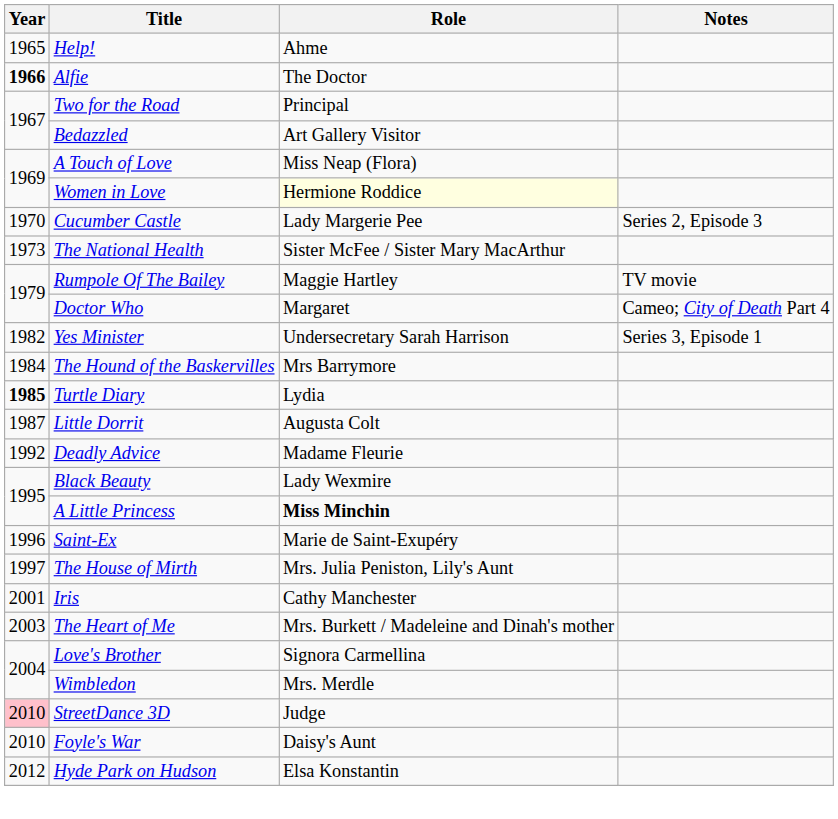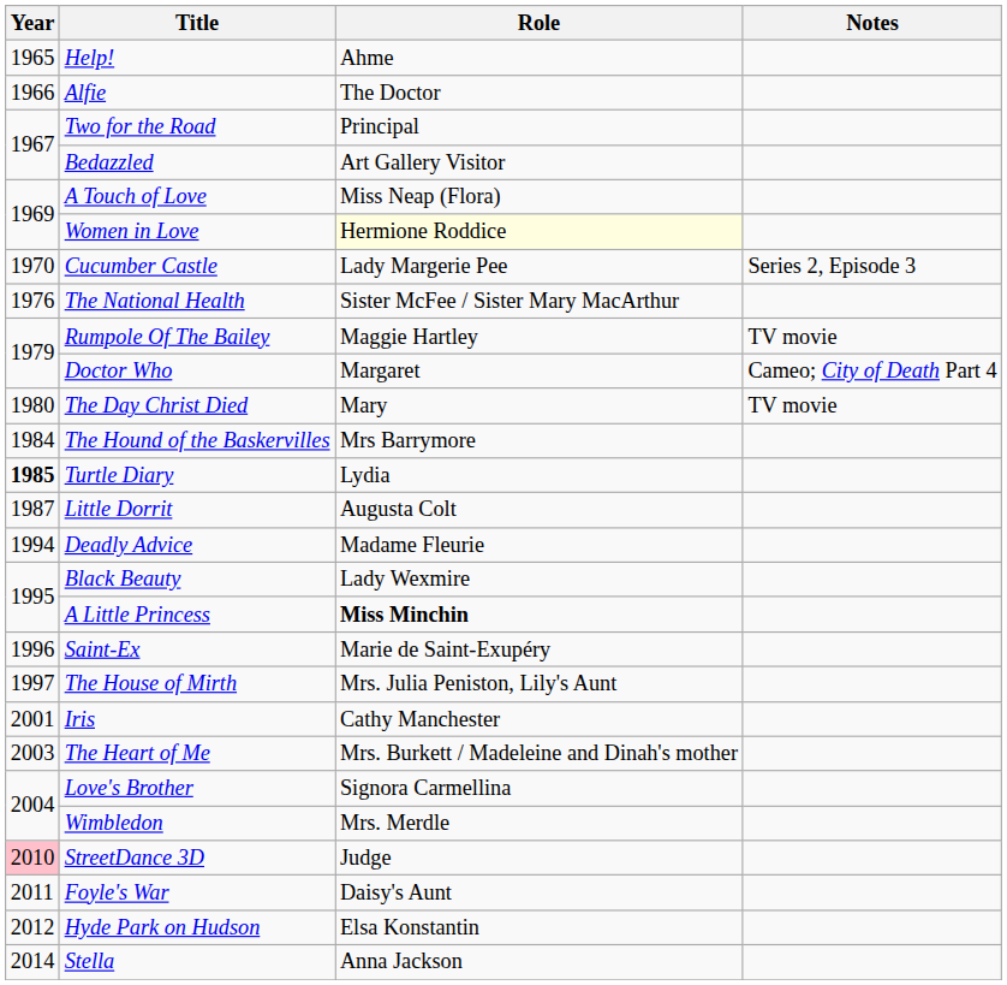Alfie | Year: bold -> normal
The National Health | Year: 1973 -> 1976
+ row: 1980 | The Day Christ Died | Mary | TV movie
- row: 1982 | Yes Minister | Undersecretary Sarah Harrison | Series 3, Episode 1
Deadly Advice | Year: 1992 -> 1994
Foyle's War | Year: 2010 -> 2011
+ row: 2014 | Stella | Anna Jackson
